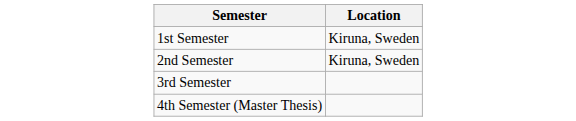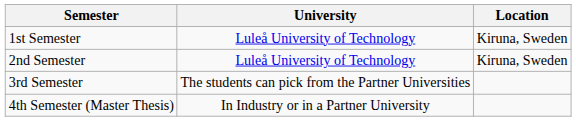+ column: University | Luleå University of Technology | Luleå University of Technology | The students can pick from the Partner Universities | In Industry or in a Partner University
